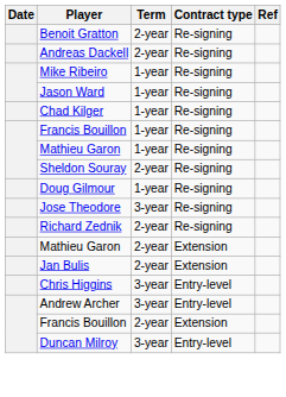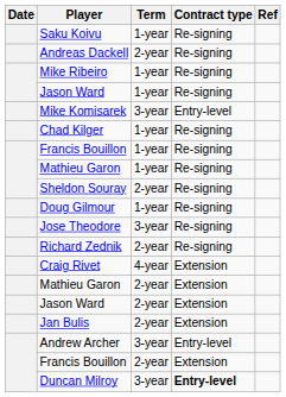+ row: Saku Koivu | 1-year | Re-signing
- row: Benoit Gratton | 2-year | Re-signing
+ row: Mike Komisarek | 3-year | Entry-level
+ row: Craig Rivet | 4-year | Extension
+ row: Jason Ward | 2-year | Extension
- row: Chris Higgins | 3-year | Entry-level
Duncan Milroy | Contract type: normal -> bold
